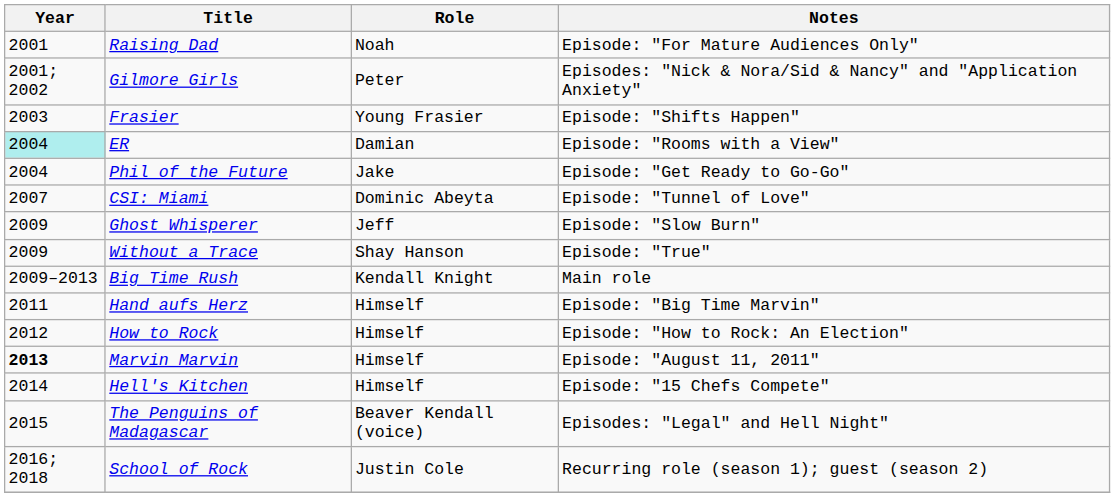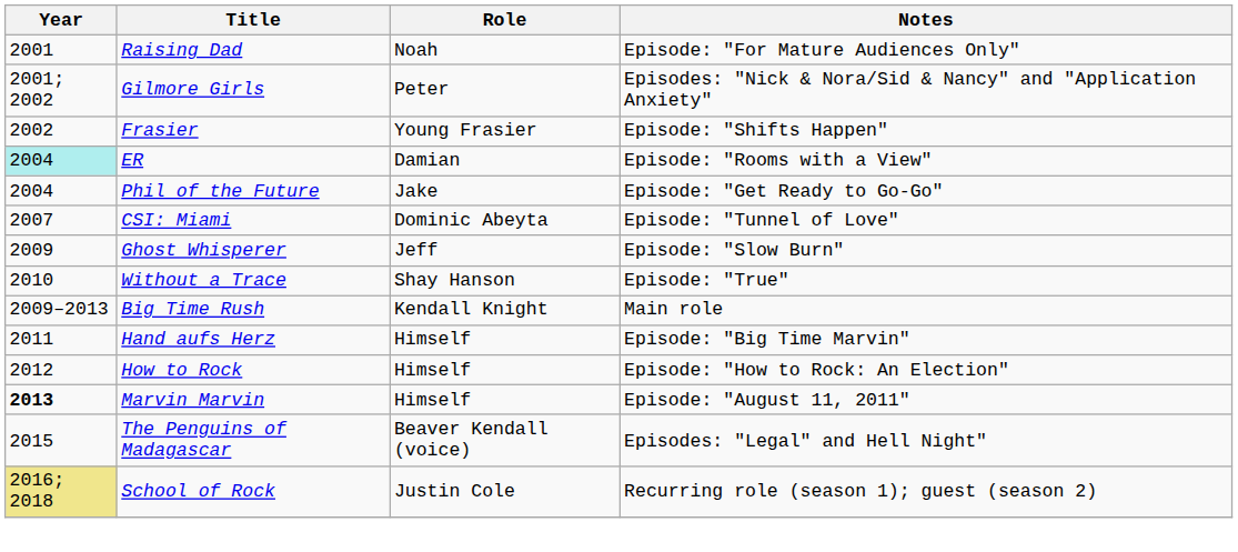Frasier | Year: 2003 -> 2002
Without a Trace | Year: 2009 -> 2010
- row: 2014 | Hell's Kitchen | Himself | Episode: "15 Chefs Compete"
School of Rock | Year: no background -> khaki background
